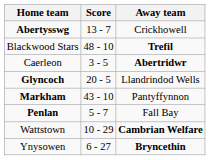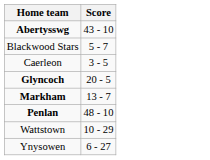- column: Away team | Crickhowell | Trefil | Abertridwr | Llandrindod Wells | Pantyffynnon | Fall Bay | Cambrian Welfare | Bryncethin
Abertysswg | Score: 13 - 7 -> 43 - 10
Blackwood Stars | Score: 48 - 10 -> 5 - 7
Markham | Score: 43 - 10 -> 13 - 7
Penlan | Score: 5 - 7 -> 48 - 10
